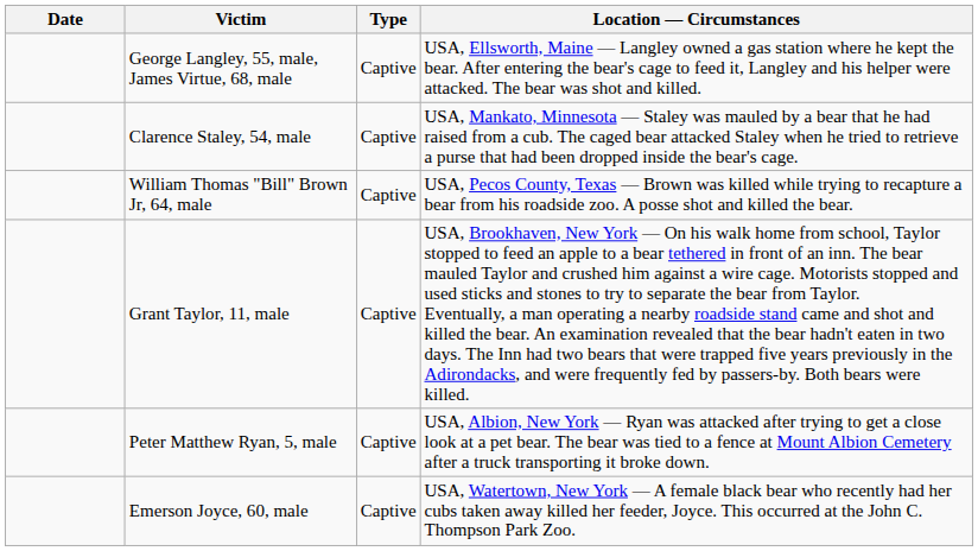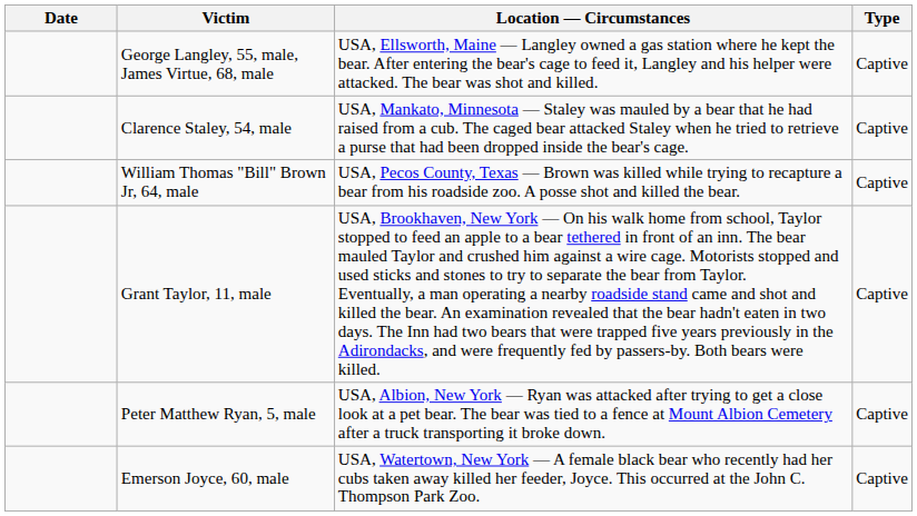columns swapped: Type <-> Location — Circumstances
